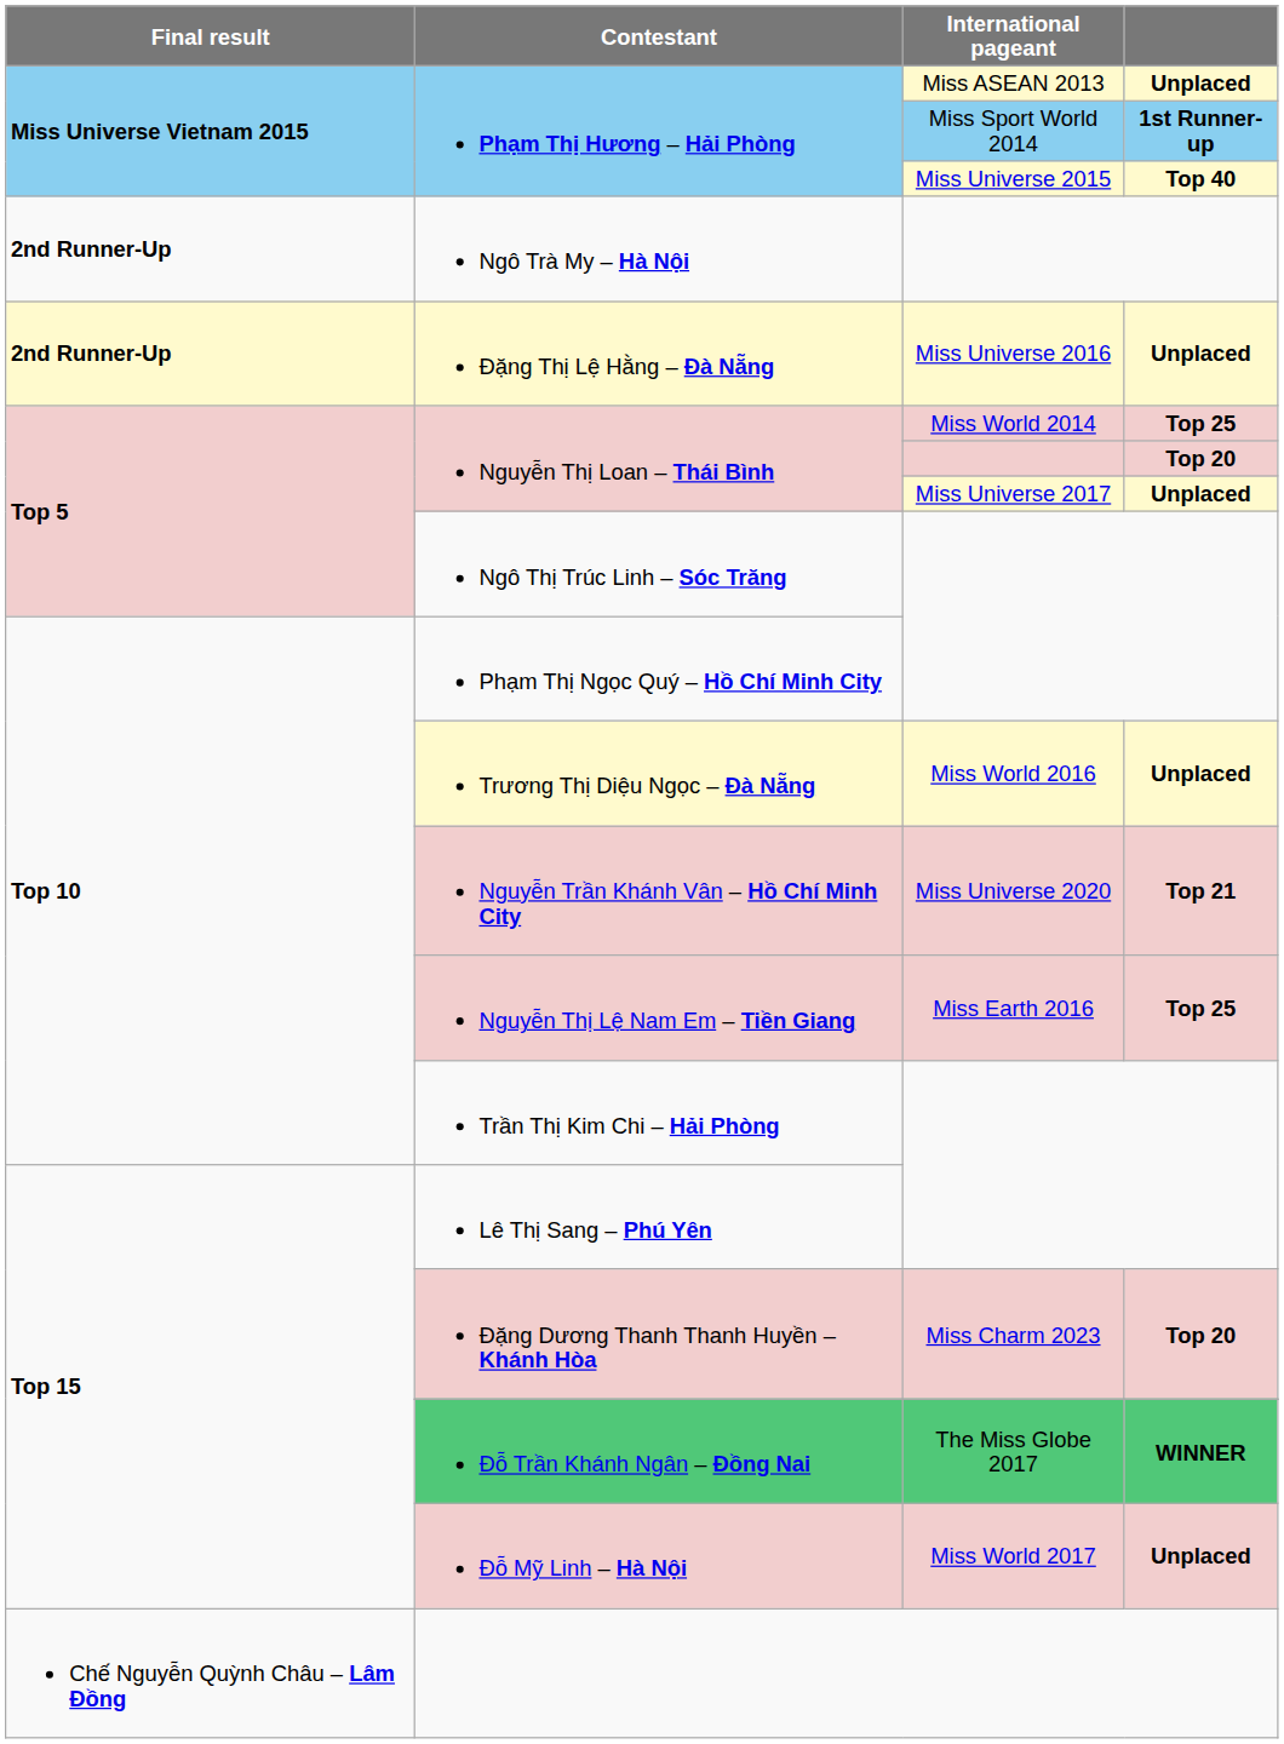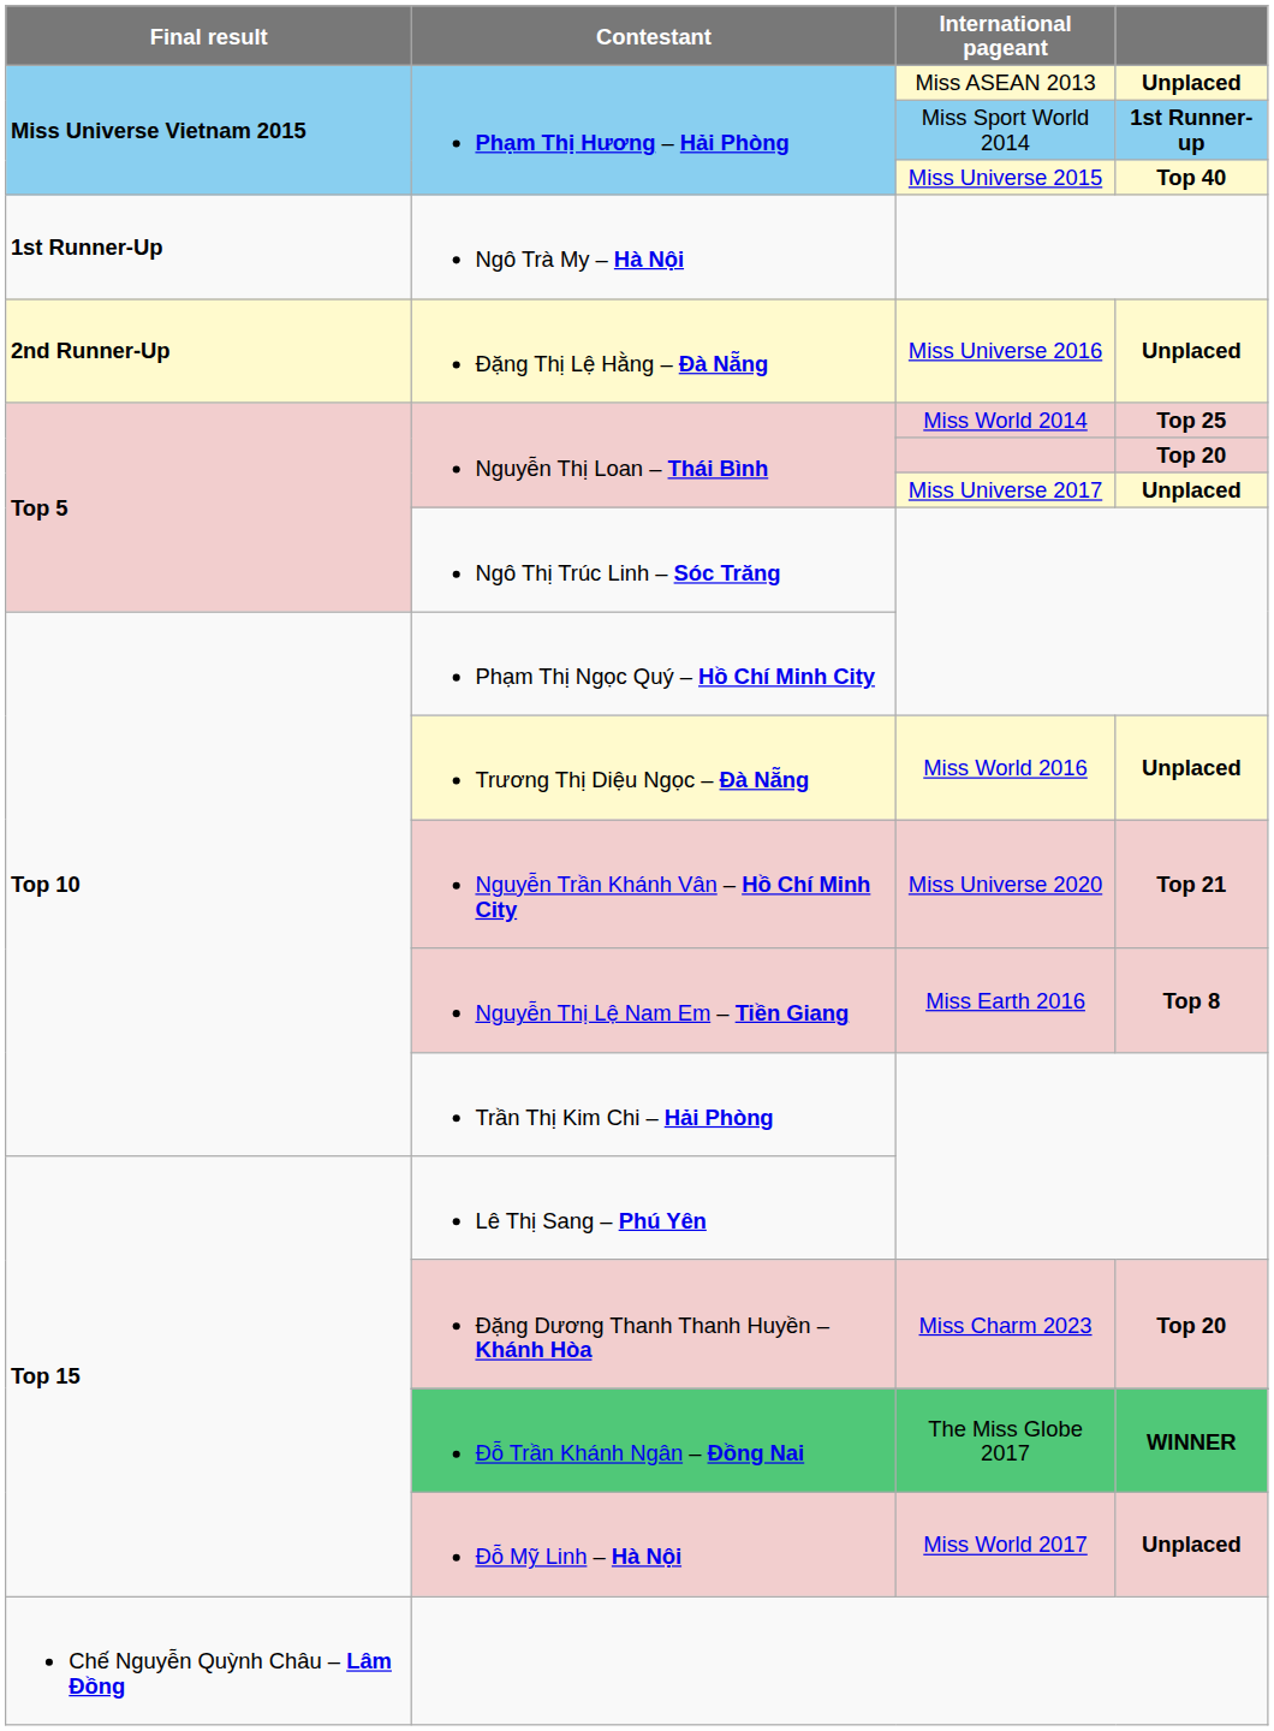Ngô Trà My – Hà Nội | Final result: 2nd Runner-Up -> 1st Runner-Up
Nguyễn Thị Lệ Nam Em – Tiền Giang | column 4: Top 25 -> Top 8
